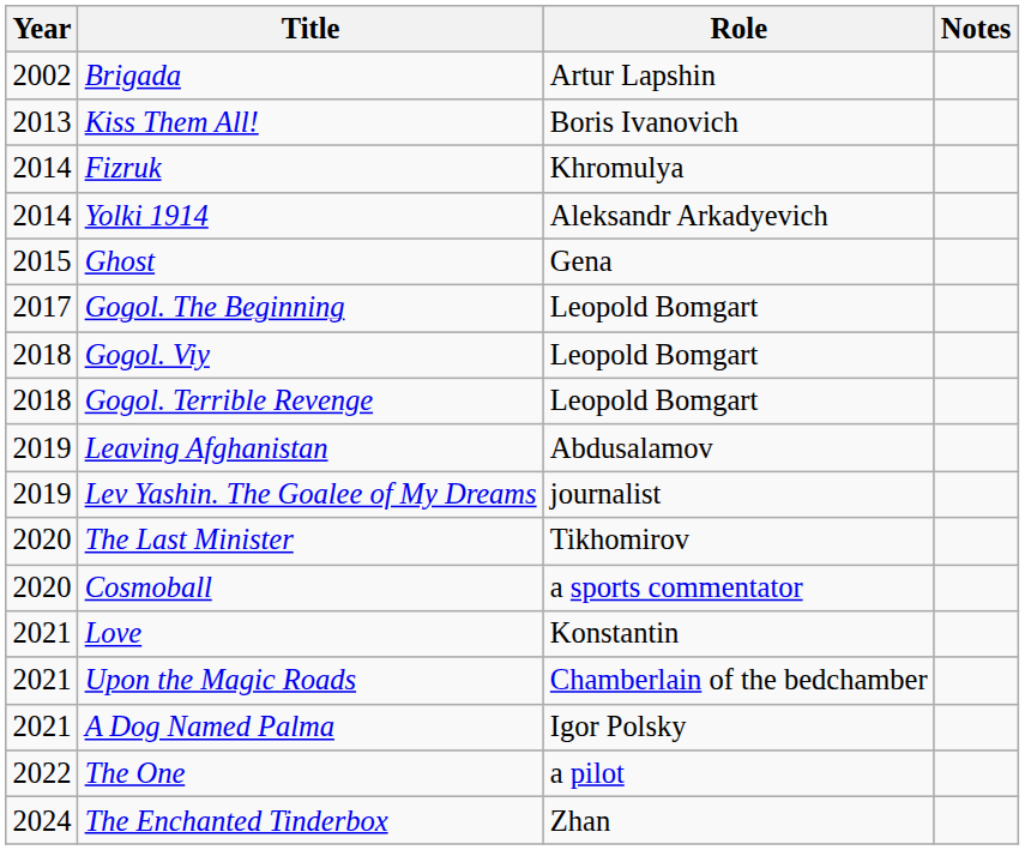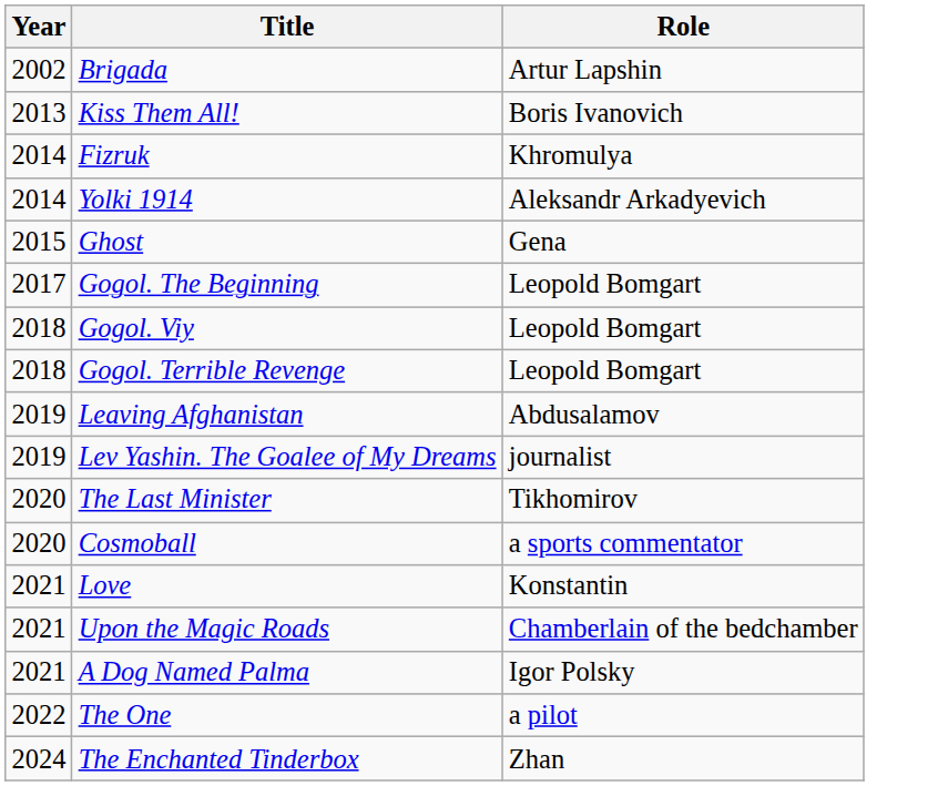- column: Notes
